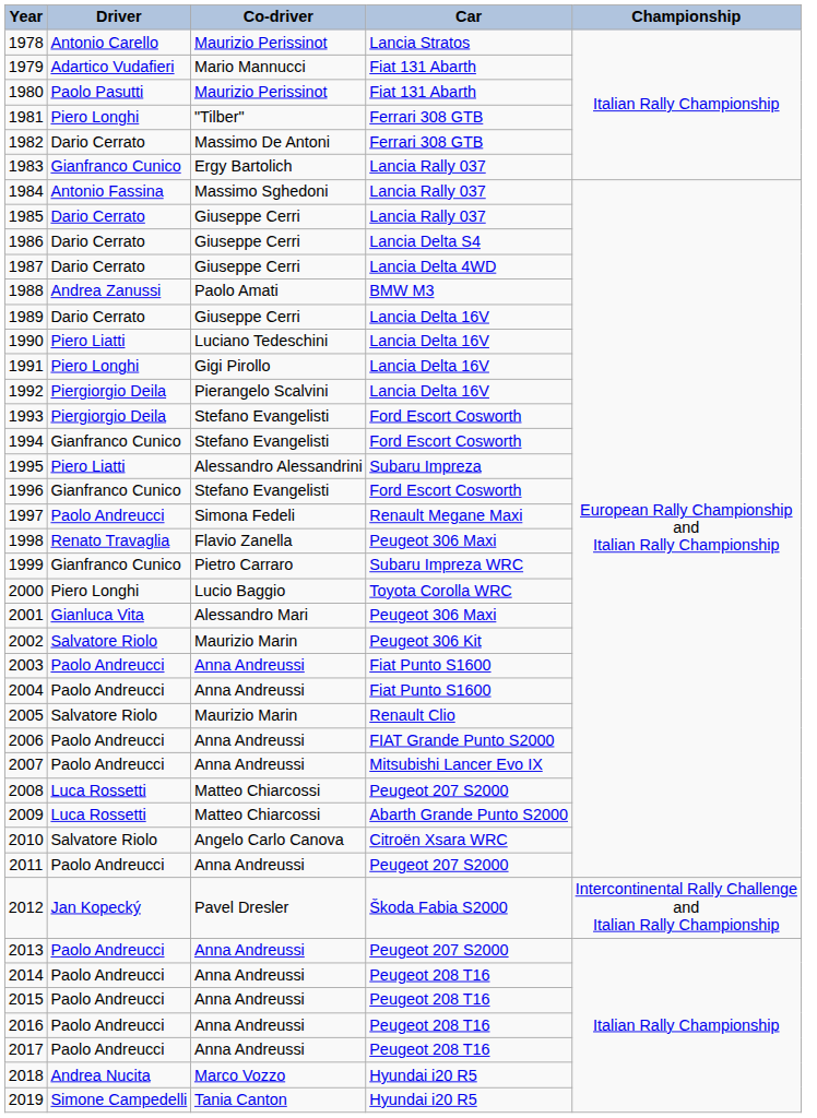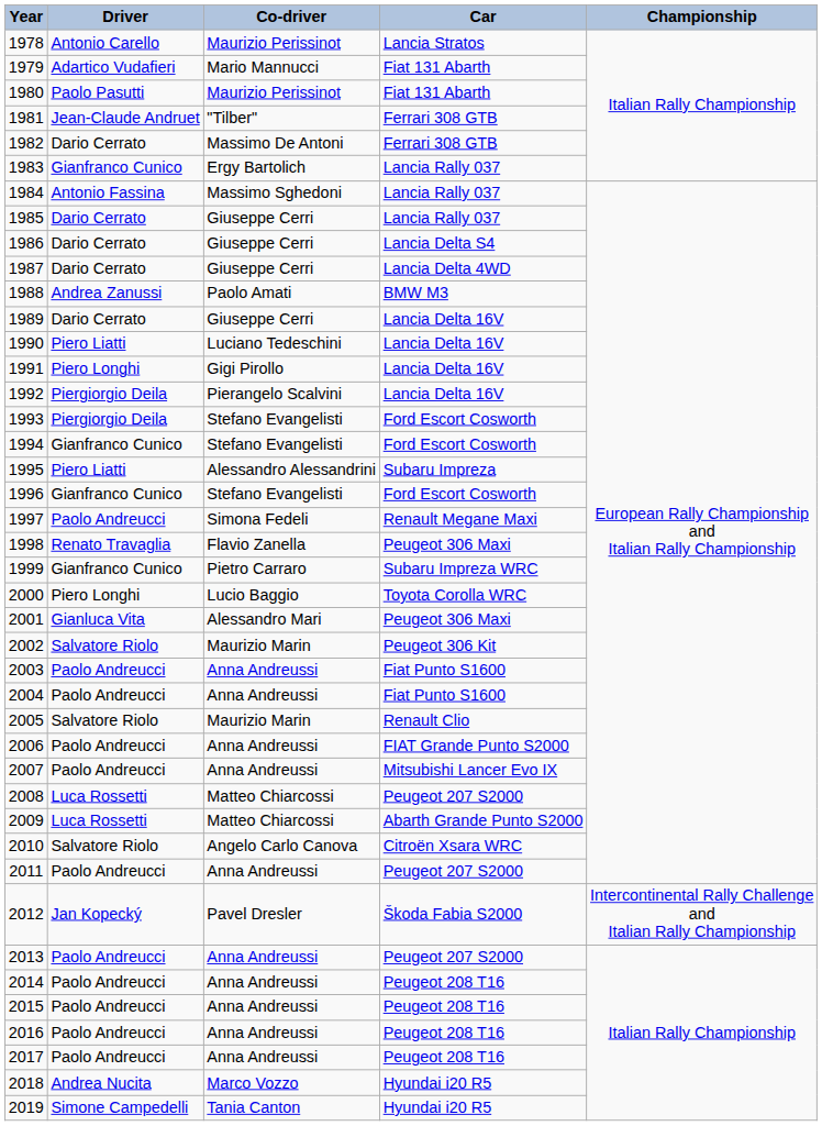1981 | Driver: Piero Longhi -> Jean-Claude Andruet
